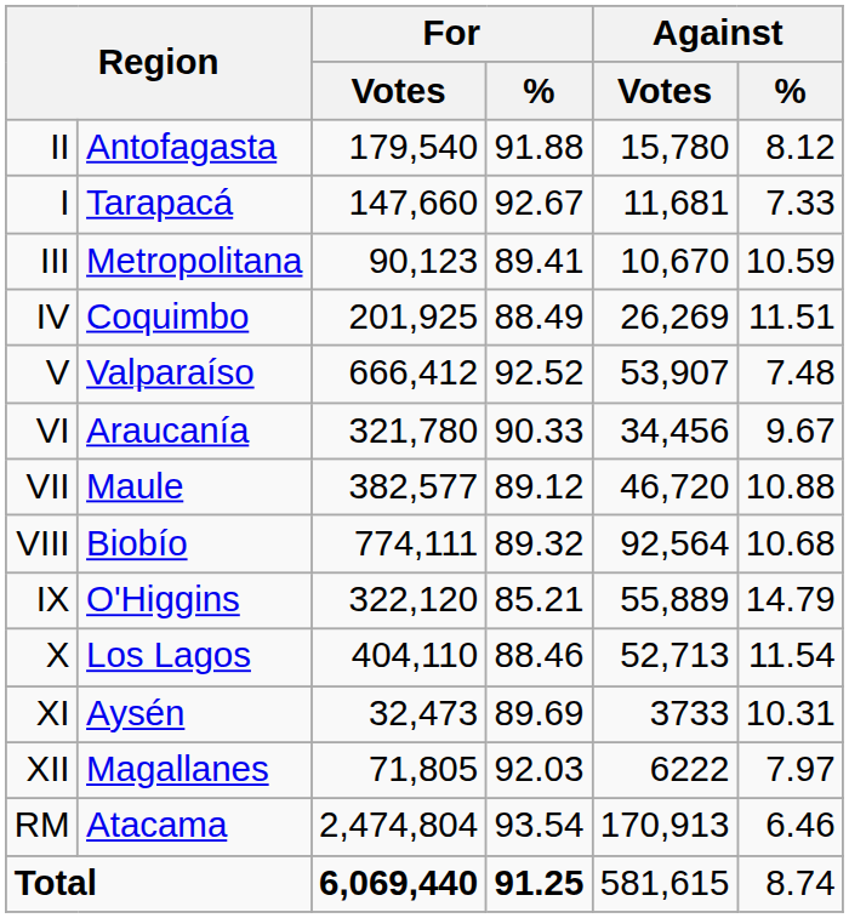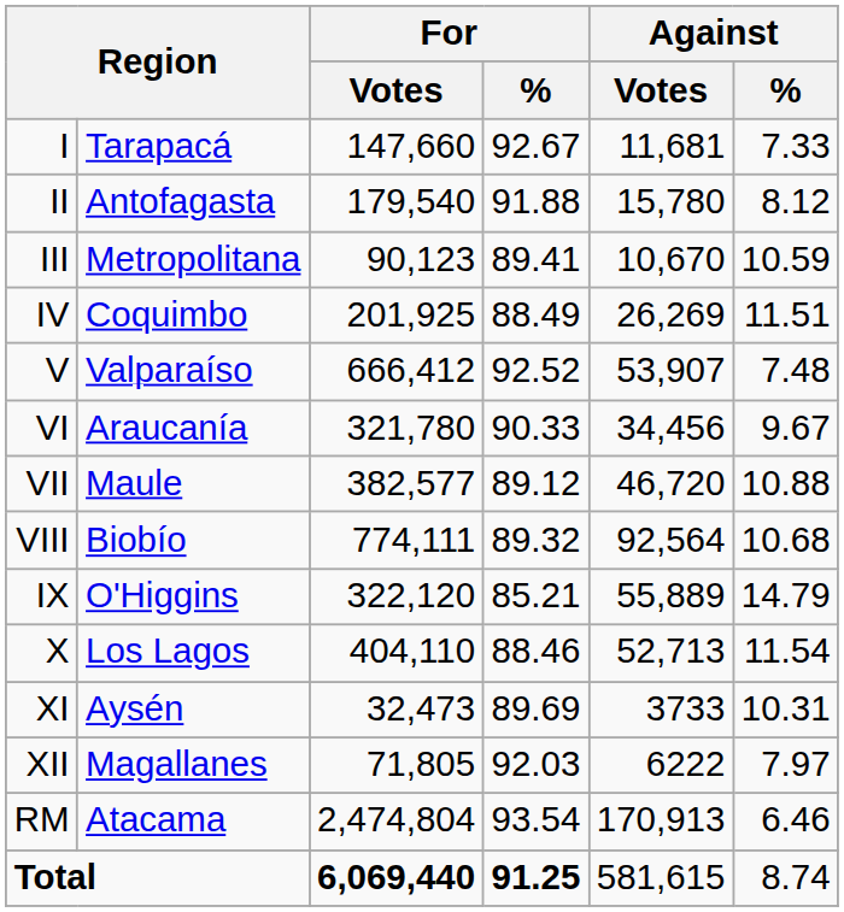rows swapped: I <-> II
